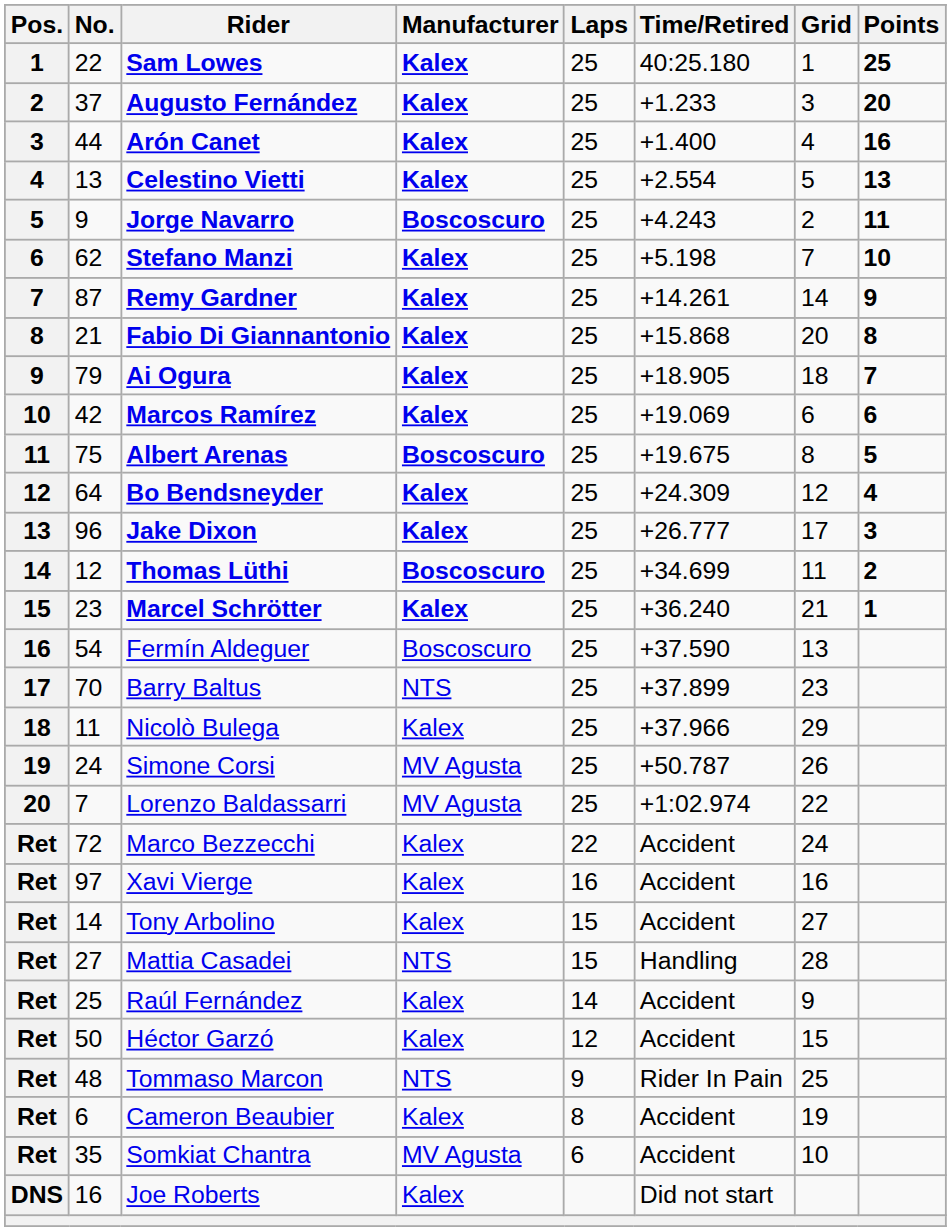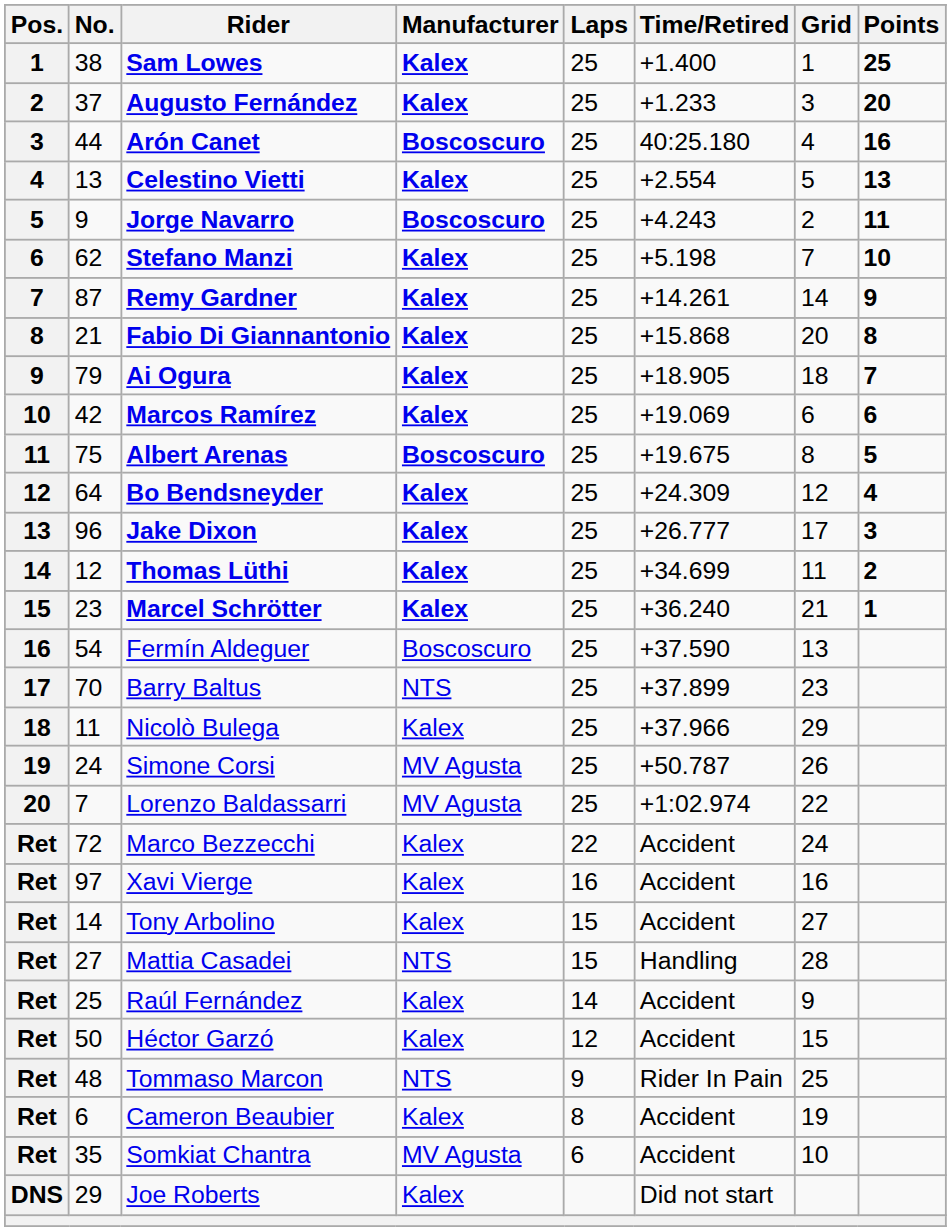Sam Lowes | No.: 22 -> 38
Sam Lowes | Time/Retired: 40:25.180 -> +1.400
Arón Canet | Manufacturer: Kalex -> Boscoscuro
Arón Canet | Time/Retired: +1.400 -> 40:25.180
Thomas Lüthi | Manufacturer: Boscoscuro -> Kalex
Joe Roberts | No.: 16 -> 29
